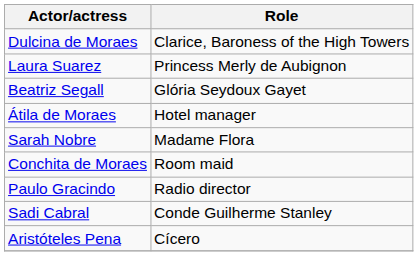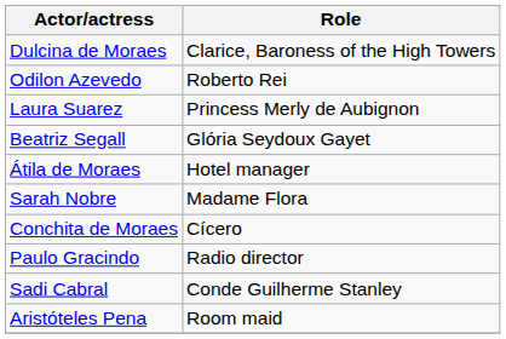+ row: Odilon Azevedo | Roberto Rei
Conchita de Moraes | Role: Room maid -> Cícero
Aristóteles Pena | Role: Cícero -> Room maid
